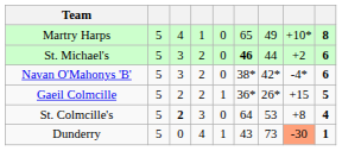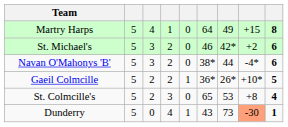Martry Harps | column 6: 65 -> 64
Martry Harps | column 8: +10* -> +15
St. Michael's | column 6: bold -> normal
St. Michael's | column 7: 44 -> 42*
Navan O'Mahonys 'B' | column 7: 42* -> 44
Gaeil Colmcille | column 8: +15 -> +10*
St. Colmcille's | column 3: bold -> normal
St. Colmcille's | column 6: 64 -> 65
